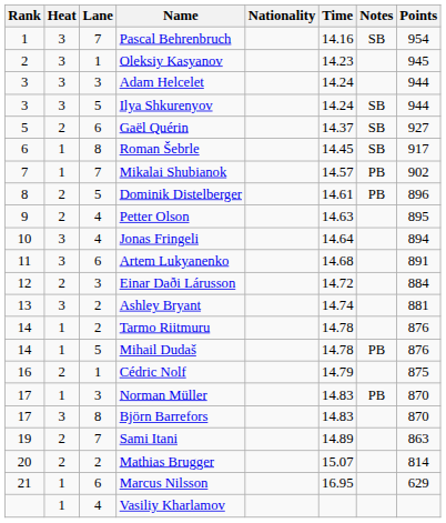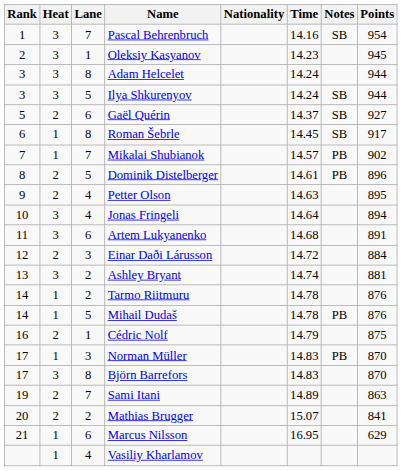Adam Helcelet | Lane: 3 -> 8
Mathias Brugger | Points: 814 -> 841
